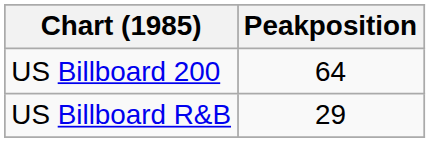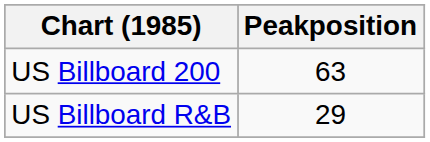US Billboard 200 | Peakposition: 64 -> 63
